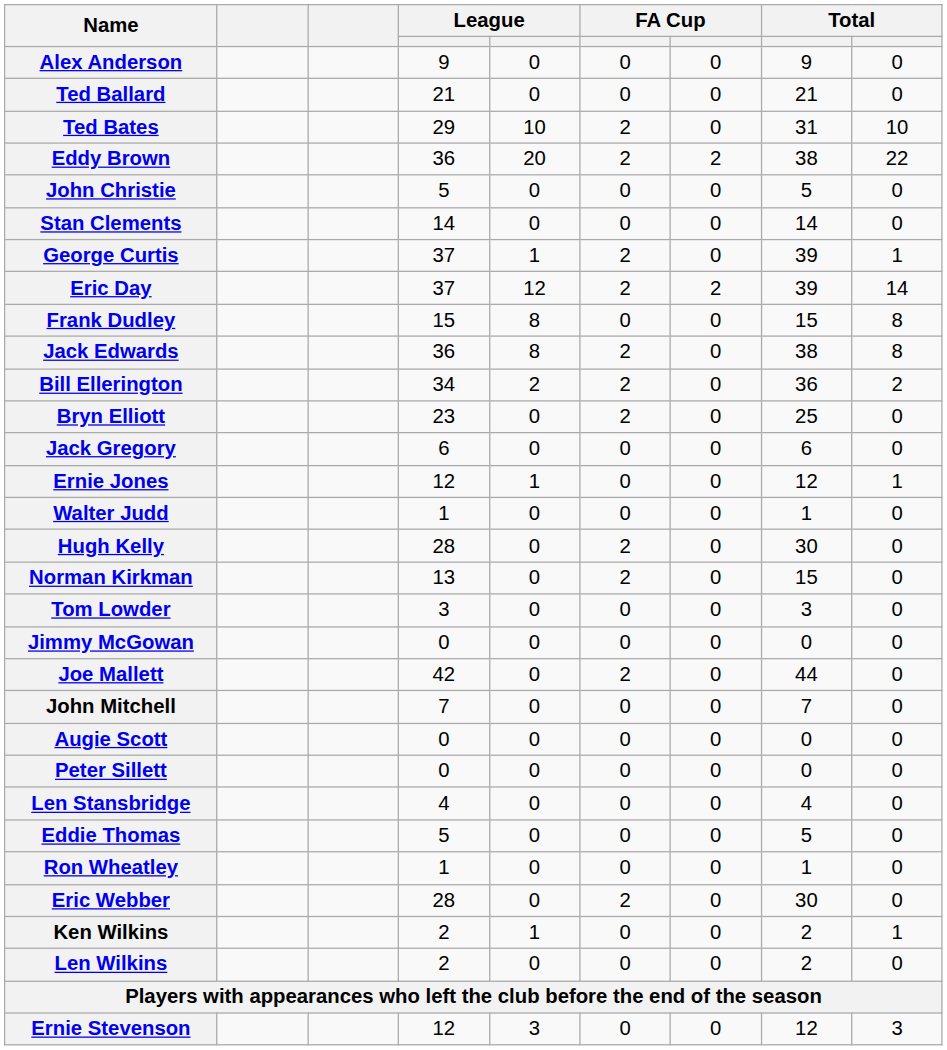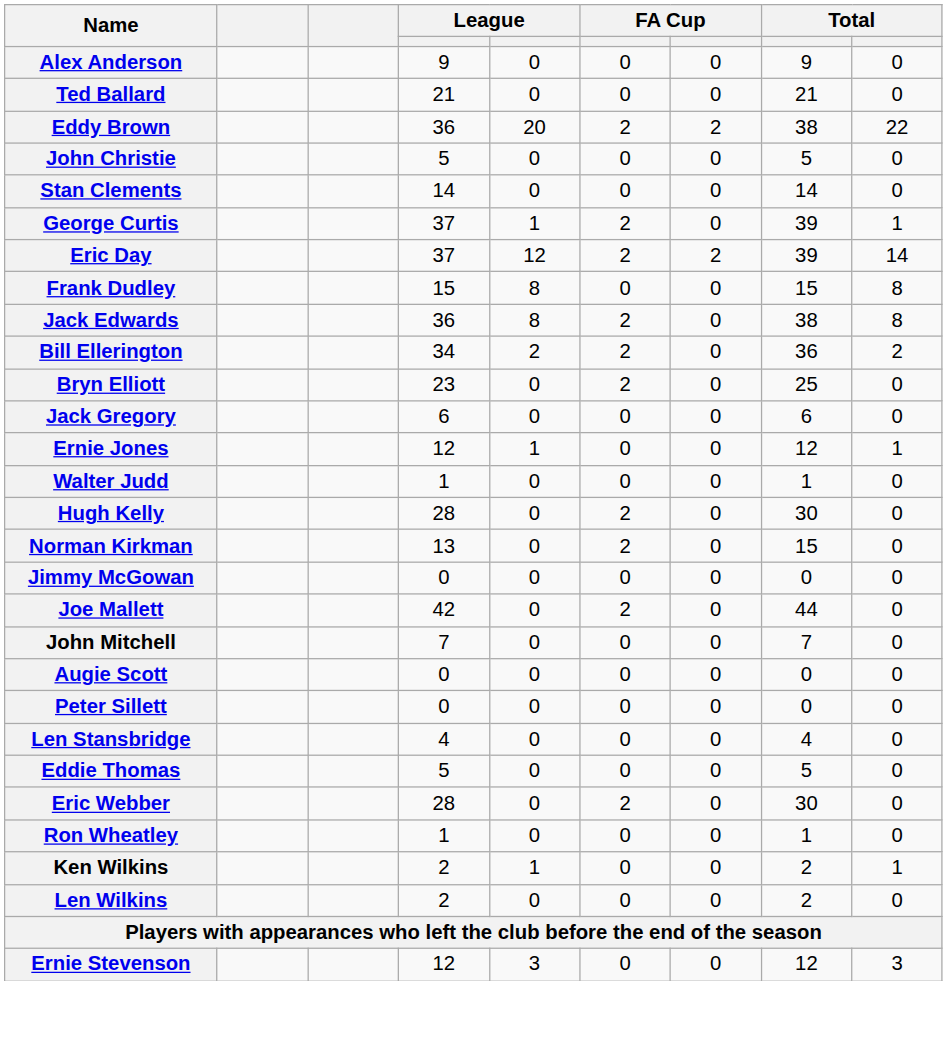- row: Ted Bates | 29 | 10 | 2 | 0 | 31 | 10
- row: Tom Lowder | 3 | 0 | 0 | 0 | 3 | 0
rows swapped: Eric Webber <-> Ron Wheatley
